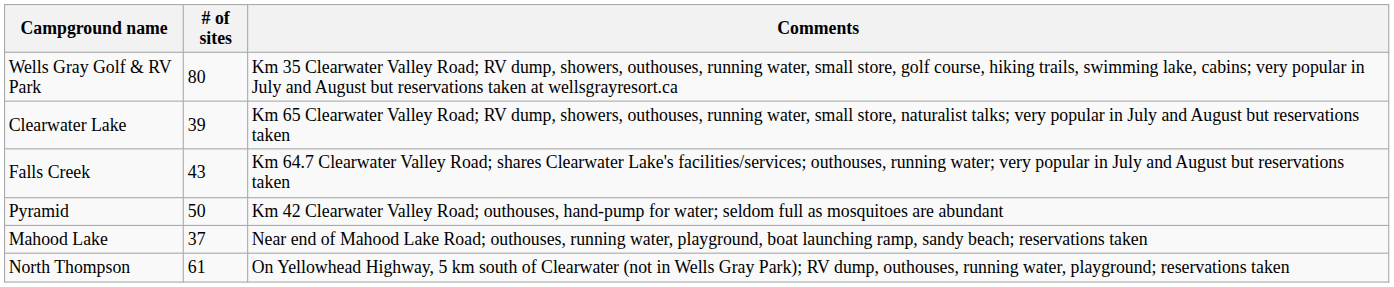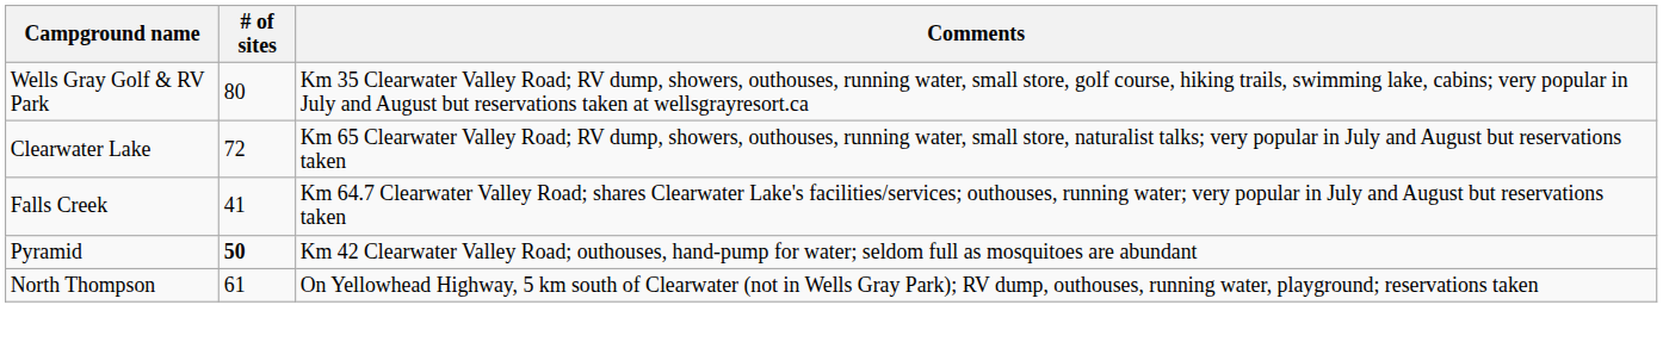Clearwater Lake | # of sites: 39 -> 72
Falls Creek | # of sites: 43 -> 41
Pyramid | # of sites: normal -> bold
- row: Mahood Lake | 37 | Near end of Mahood Lake Road; outhouses, running water, playground, boat launching ramp, sandy beach; reservations taken
